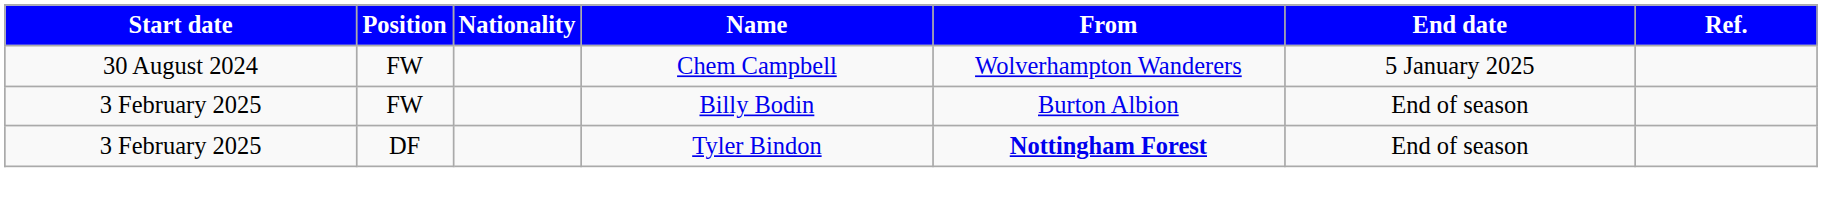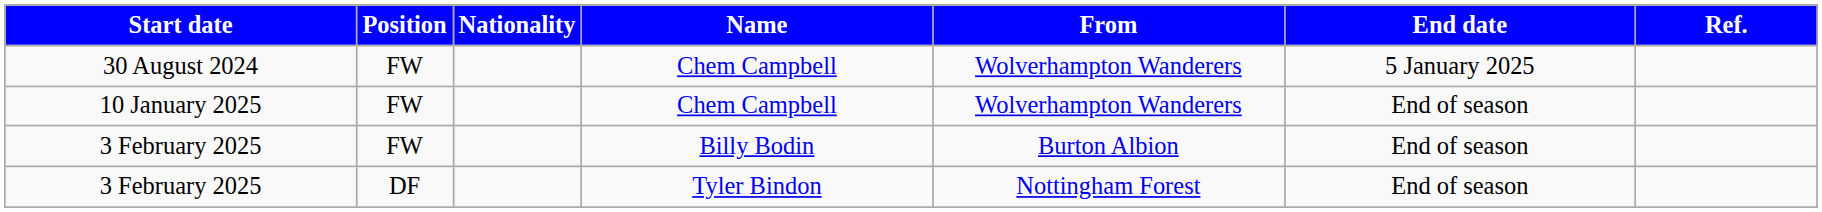+ row: 10 January 2025 | FW | Chem Campbell | Wolverhampton Wanderers | End of season
3 February 2025 / Tyler Bindon | From: bold -> normal
